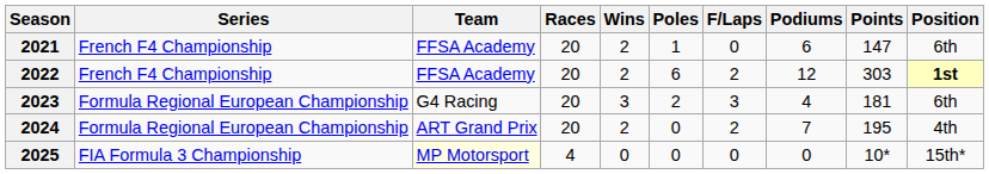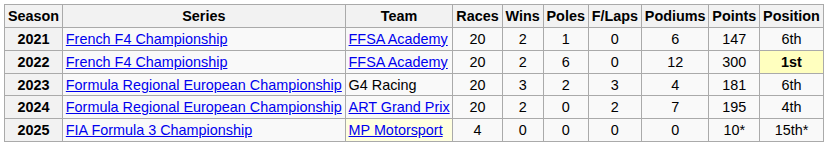2022 | F/Laps: 2 -> 0
2022 | Points: 303 -> 300
